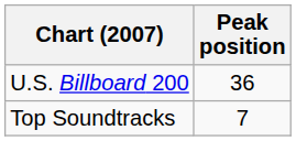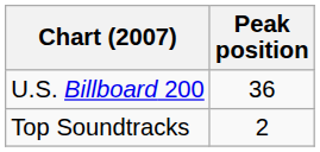Top Soundtracks | Peak position: 7 -> 2
